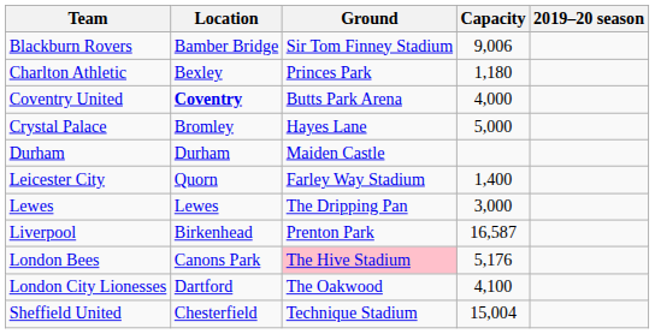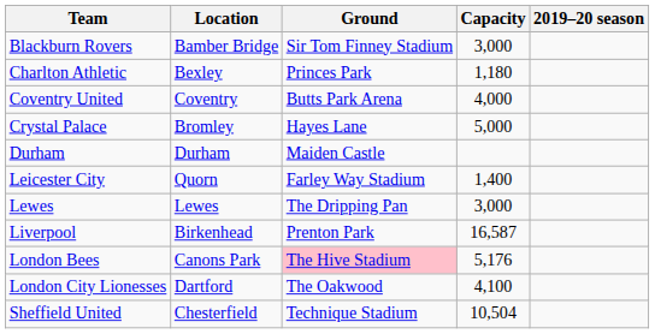Blackburn Rovers | Capacity: 9,006 -> 3,000
Coventry United | Location: bold -> normal
Sheffield United | Capacity: 15,004 -> 10,504
